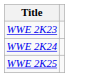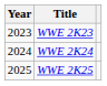+ column: Year | 2023 | 2024 | 2025
